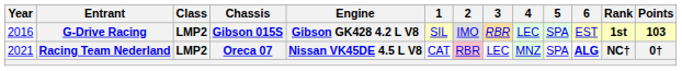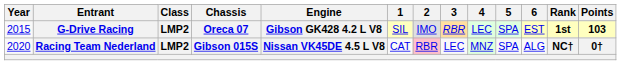G-Drive Racing | Year: 2016 -> 2015
G-Drive Racing | Chassis: Gibson 015S -> Oreca 07
Racing Team Nederland | Year: 2021 -> 2020
Racing Team Nederland | Chassis: Oreca 07 -> Gibson 015S
Racing Team Nederland | 6: bold -> normal
